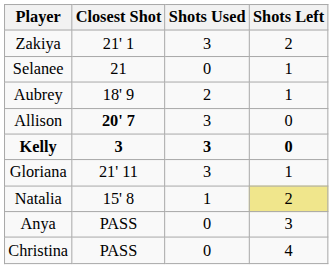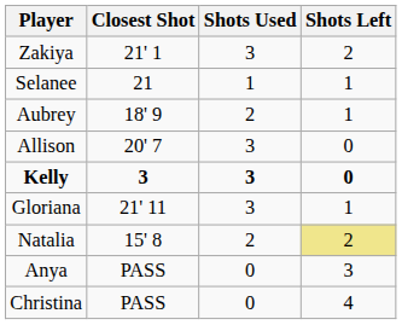Selanee | Shots Used: 0 -> 1
Allison | Closest Shot: bold -> normal
Natalia | Shots Used: 1 -> 2
